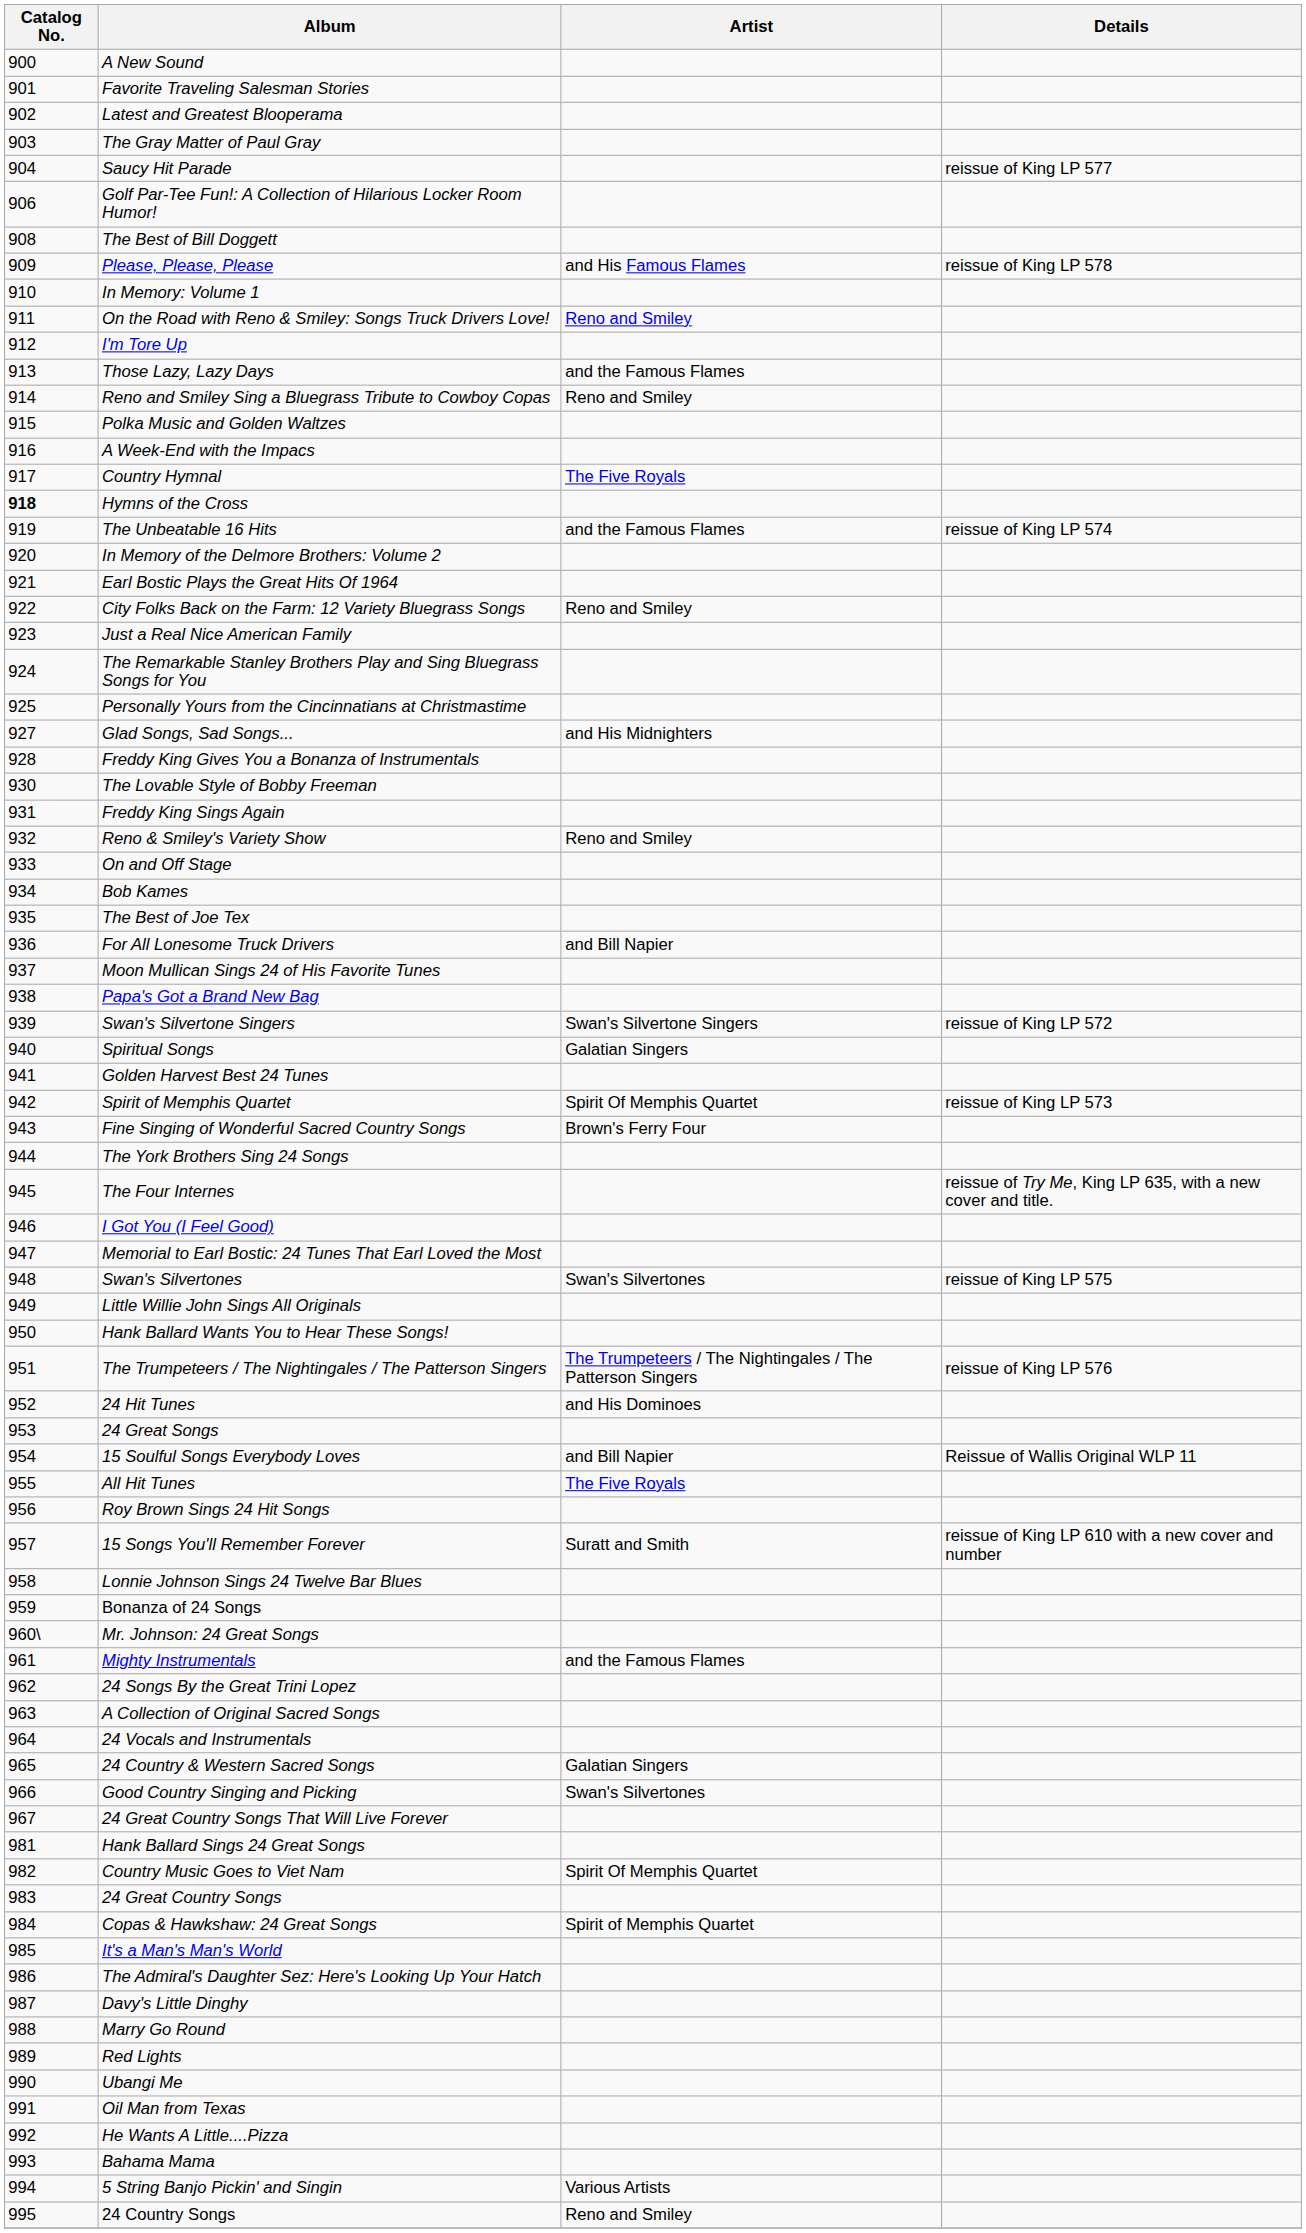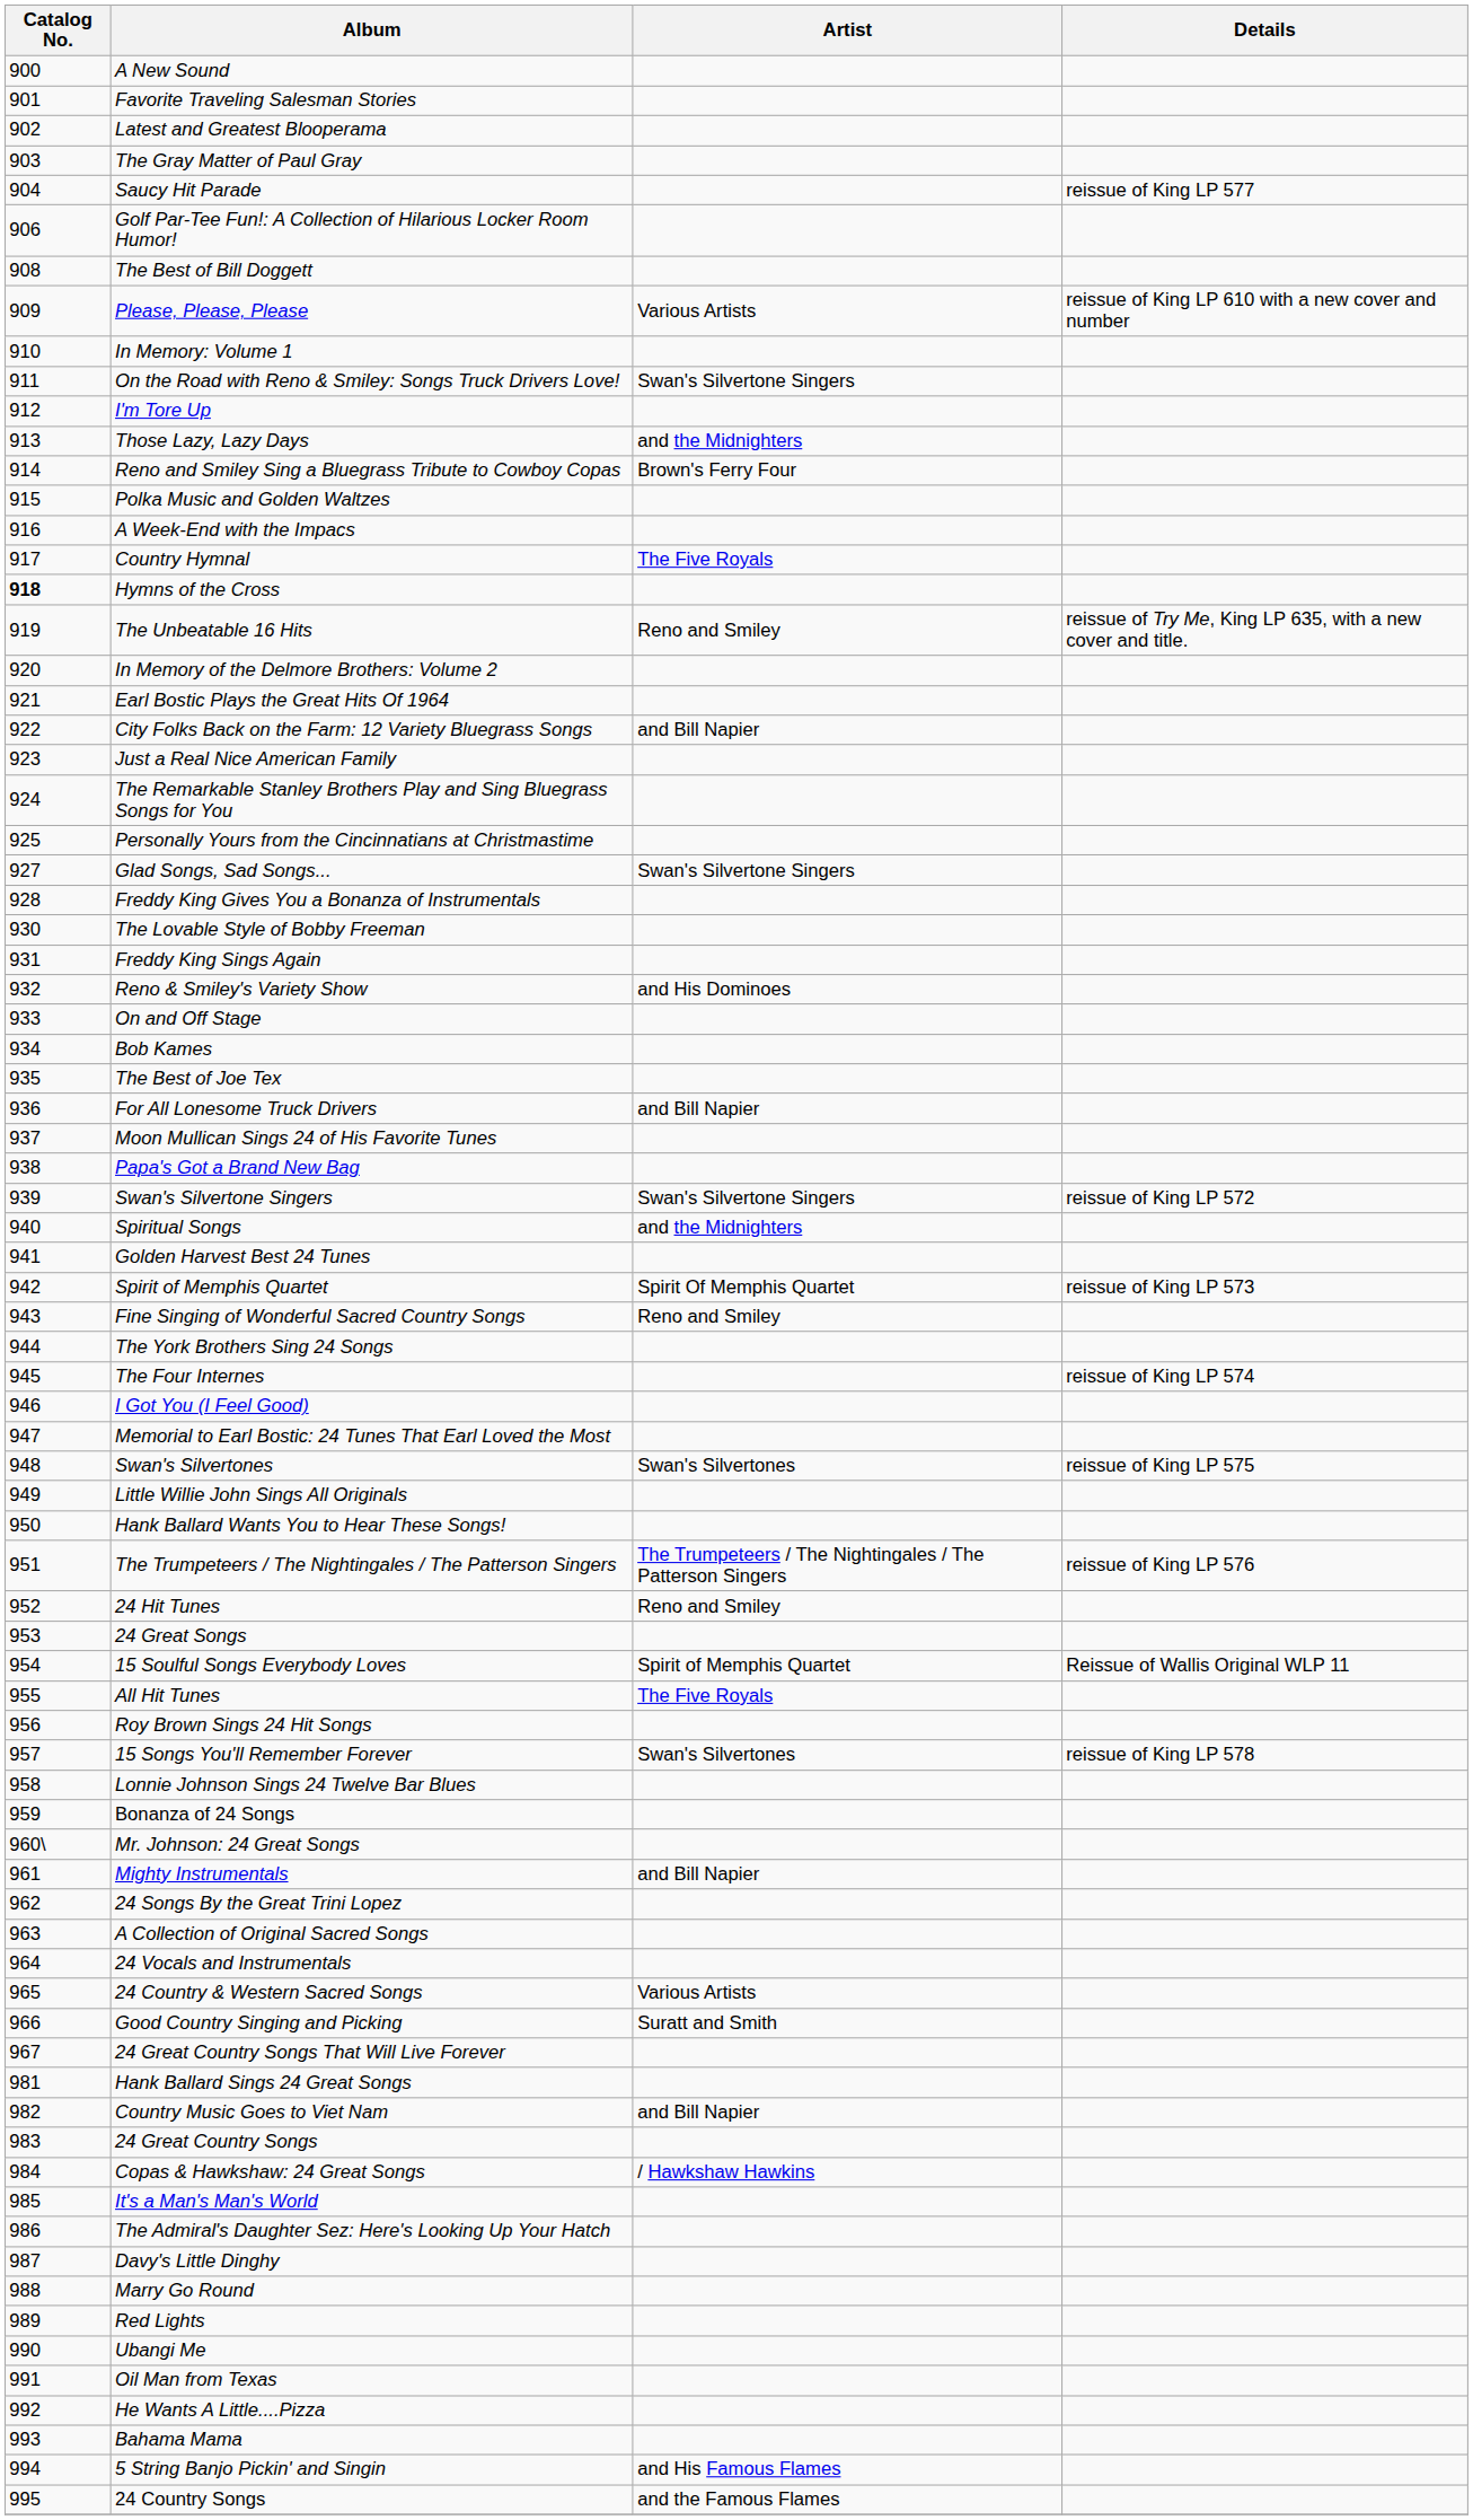Please, Please, Please | Artist: and His Famous Flames -> Various Artists
Please, Please, Please | Details: reissue of King LP 578 -> reissue of King LP 610 with a new cover and number
On the Road with Reno & Smiley: Songs Truck Drivers Love! | Artist: Reno and Smiley -> Swan's Silvertone Singers
Those Lazy, Lazy Days | Artist: and the Famous Flames -> and the Midnighters
Reno and Smiley Sing a Bluegrass Tribute to Cowboy Copas | Artist: Reno and Smiley -> Brown's Ferry Four
The Unbeatable 16 Hits | Artist: and the Famous Flames -> Reno and Smiley
The Unbeatable 16 Hits | Details: reissue of King LP 574 -> reissue of Try Me, King LP 635, with a new cover and title.
City Folks Back on the Farm: 12 Variety Bluegrass Songs | Artist: Reno and Smiley -> and Bill Napier
Glad Songs, Sad Songs... | Artist: and His Midnighters -> Swan's Silvertone Singers
Reno & Smiley's Variety Show | Artist: Reno and Smiley -> and His Dominoes
Spiritual Songs | Artist: Galatian Singers -> and the Midnighters
Fine Singing of Wonderful Sacred Country Songs | Artist: Brown's Ferry Four -> Reno and Smiley
The Four Internes | Details: reissue of Try Me, King LP 635, with a new cover and title. -> reissue of King LP 574
24 Hit Tunes | Artist: and His Dominoes -> Reno and Smiley
15 Soulful Songs Everybody Loves | Artist: and Bill Napier -> Spirit of Memphis Quartet
15 Songs You'll Remember Forever | Artist: Suratt and Smith -> Swan's Silvertones
15 Songs You'll Remember Forever | Details: reissue of King LP 610 with a new cover and number -> reissue of King LP 578
Mighty Instrumentals | Artist: and the Famous Flames -> and Bill Napier
24 Country & Western Sacred Songs | Artist: Galatian Singers -> Various Artists
Good Country Singing and Picking | Artist: Swan's Silvertones -> Suratt and Smith
Country Music Goes to Viet Nam | Artist: Spirit Of Memphis Quartet -> and Bill Napier
Copas & Hawkshaw: 24 Great Songs | Artist: Spirit of Memphis Quartet -> / Hawkshaw Hawkins
5 String Banjo Pickin' and Singin | Artist: Various Artists -> and His Famous Flames
24 Country Songs | Artist: Reno and Smiley -> and the Famous Flames
